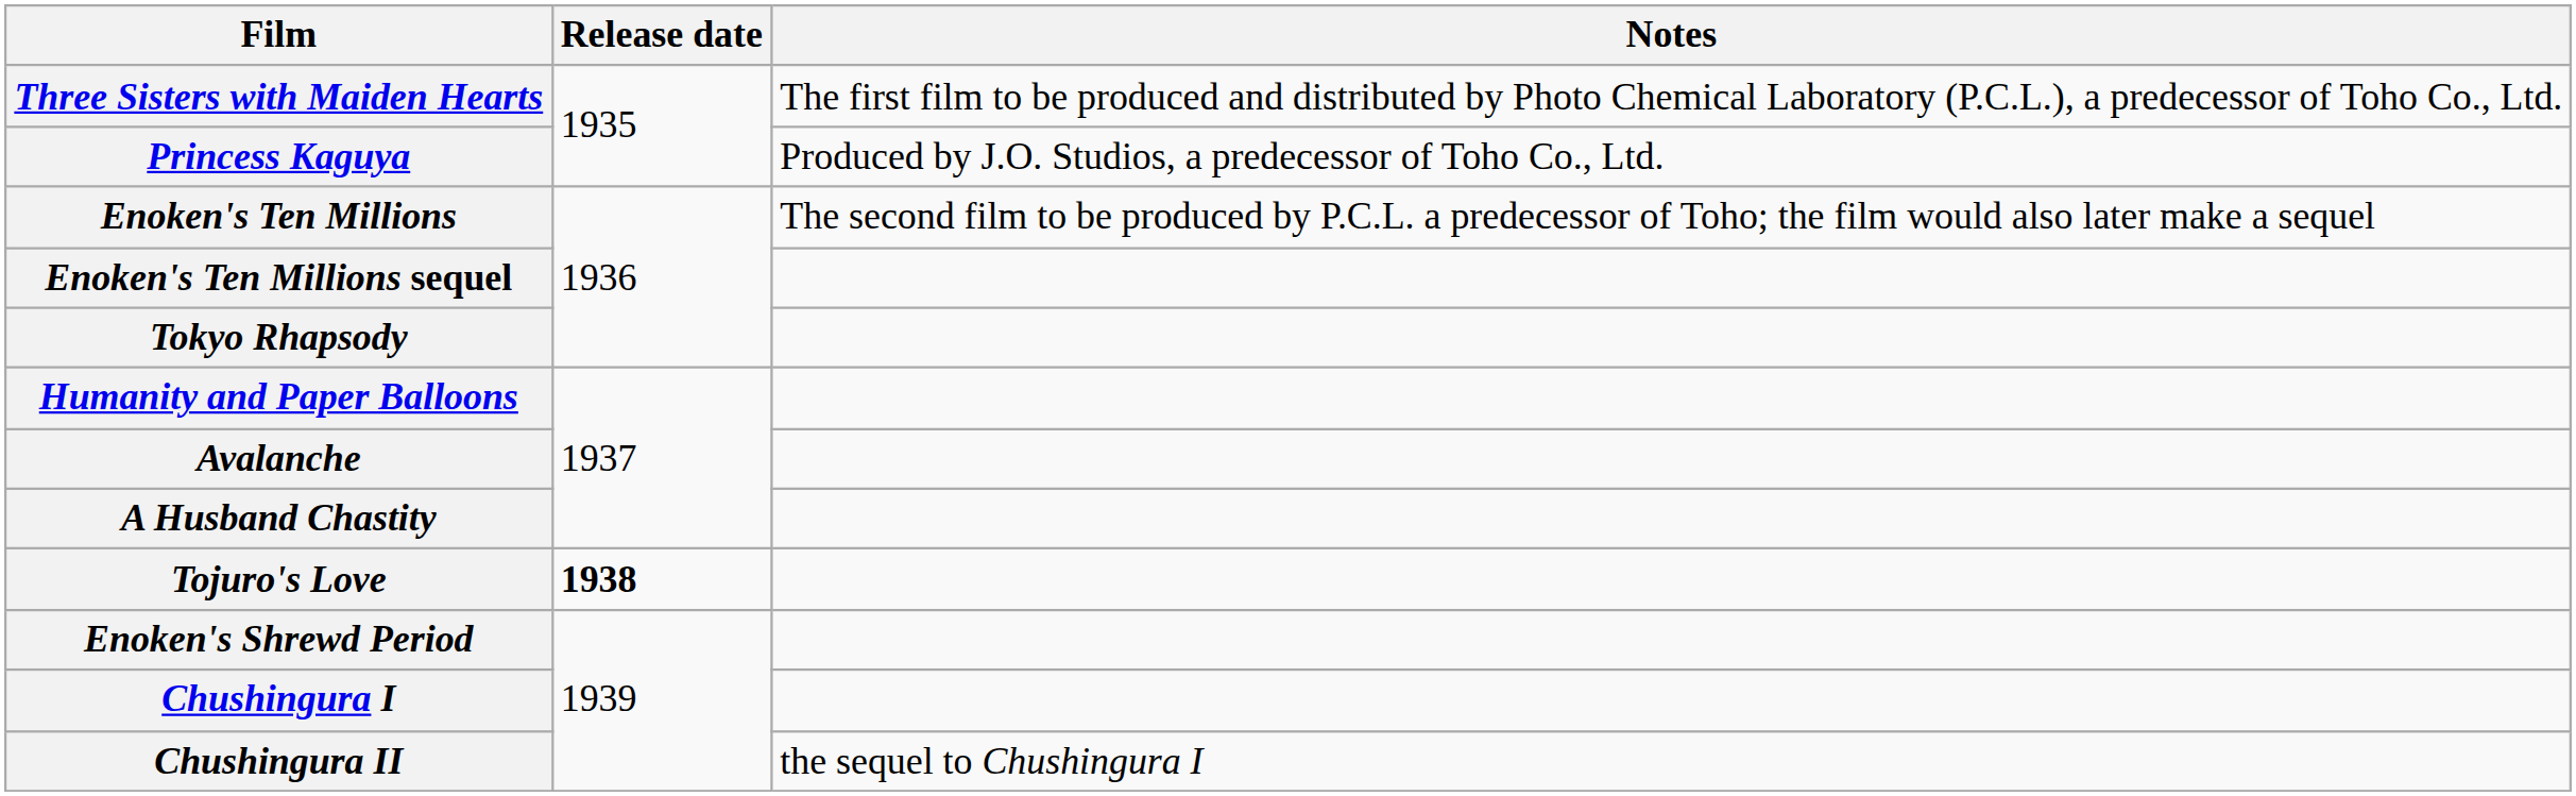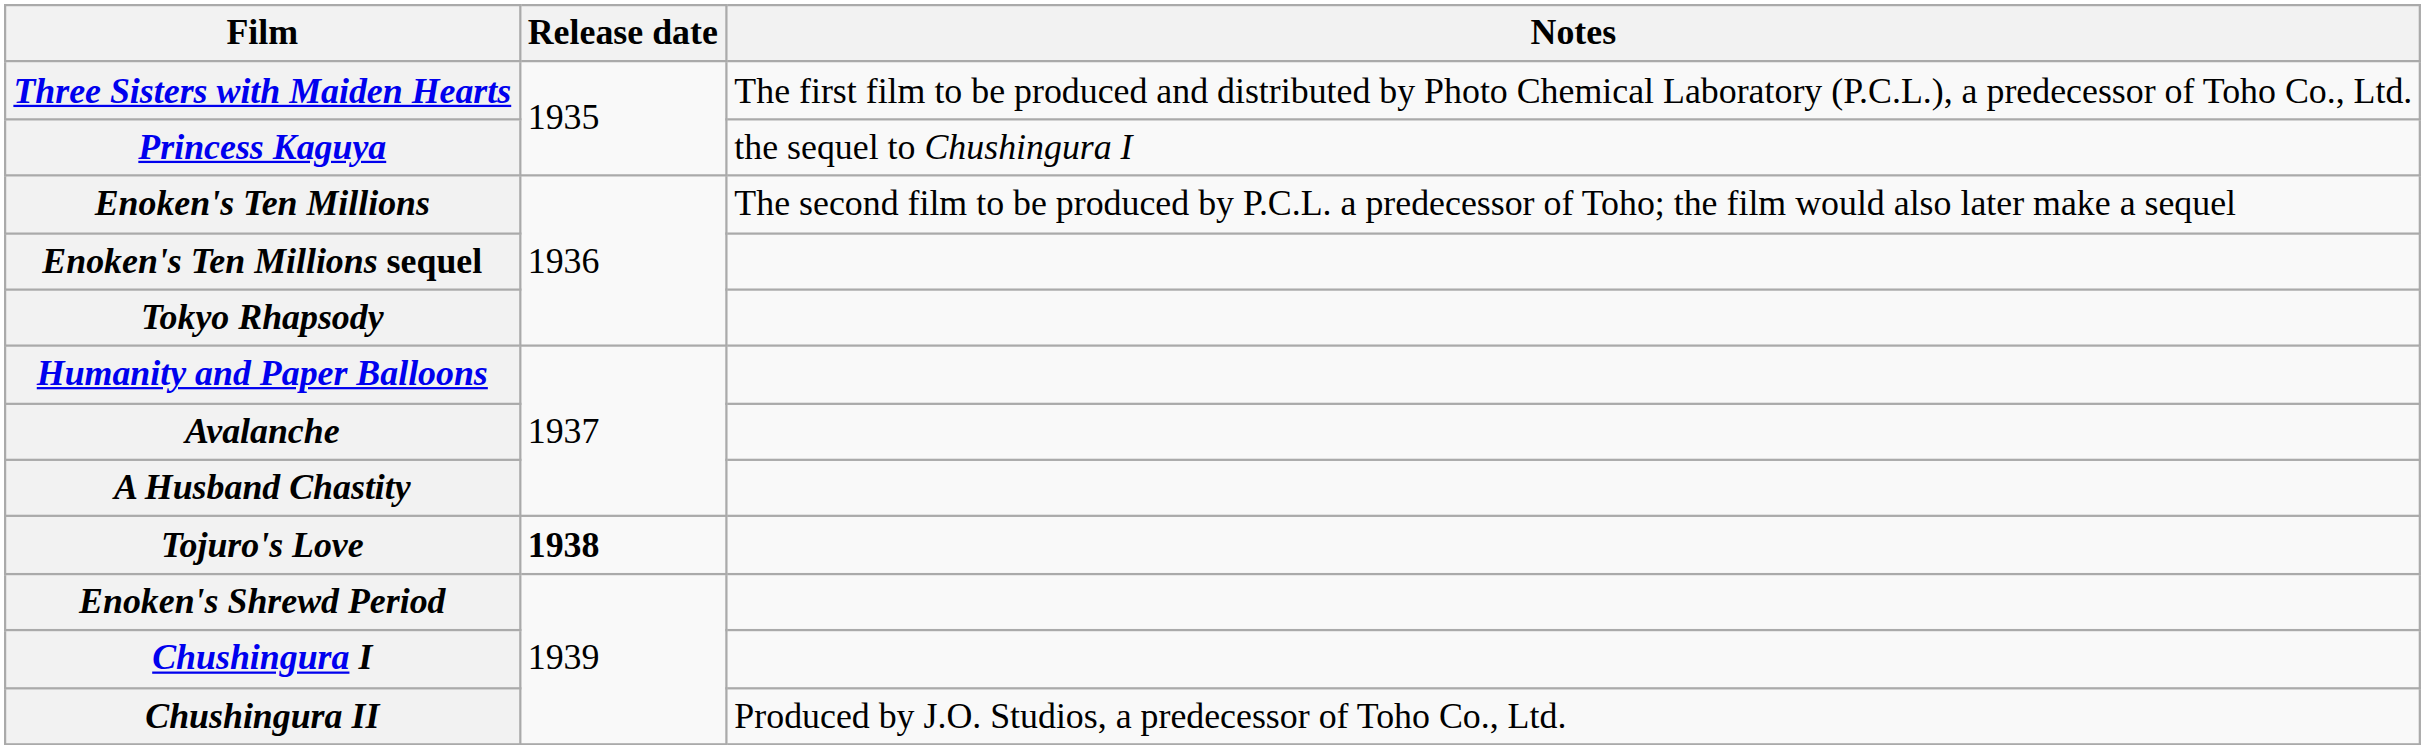Princess Kaguya | Notes: Produced by J.O. Studios, a predecessor of Toho Co., Ltd. -> the sequel to Chushingura I
Chushingura II | Notes: the sequel to Chushingura I -> Produced by J.O. Studios, a predecessor of Toho Co., Ltd.
